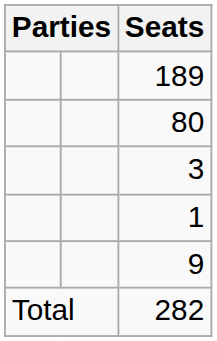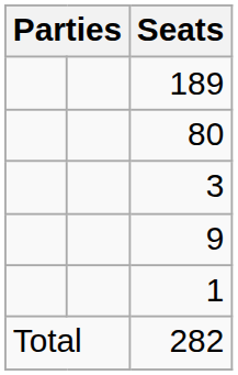rows swapped: 9 <-> 1
